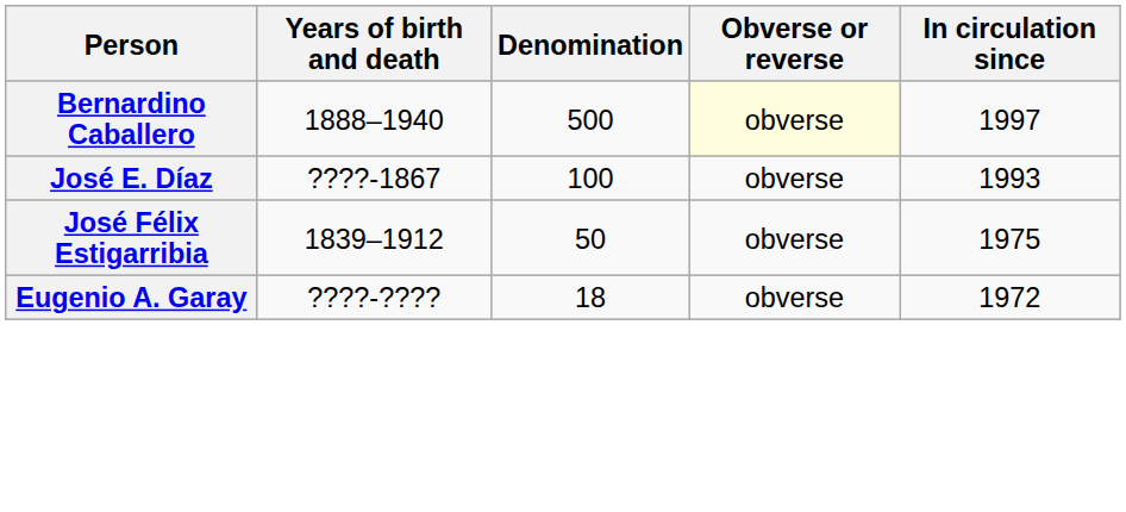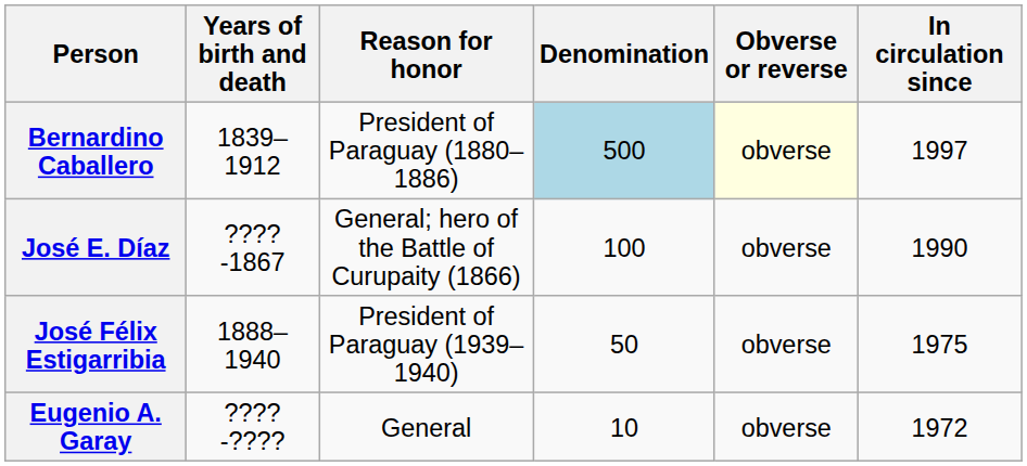+ column: Reason for honor | President of Paraguay (1880–1886) | General; hero of the Battle of Curupaity (1866) | President of Paraguay (1939–1940) | General
Bernardino Caballero | Years of birth and death: 1888–1940 -> 1839–1912
Bernardino Caballero | Denomination: no background -> lightblue background
José E. Díaz | In circulation since: 1993 -> 1990
José Félix Estigarribia | Years of birth and death: 1839–1912 -> 1888–1940
Eugenio A. Garay | Denomination: 18 -> 10
